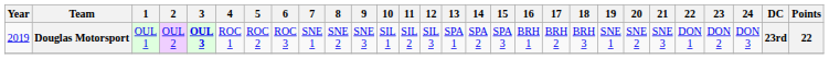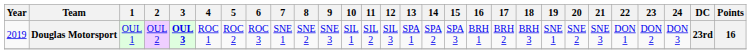Douglas Motorsport | Points: 22 -> 16
